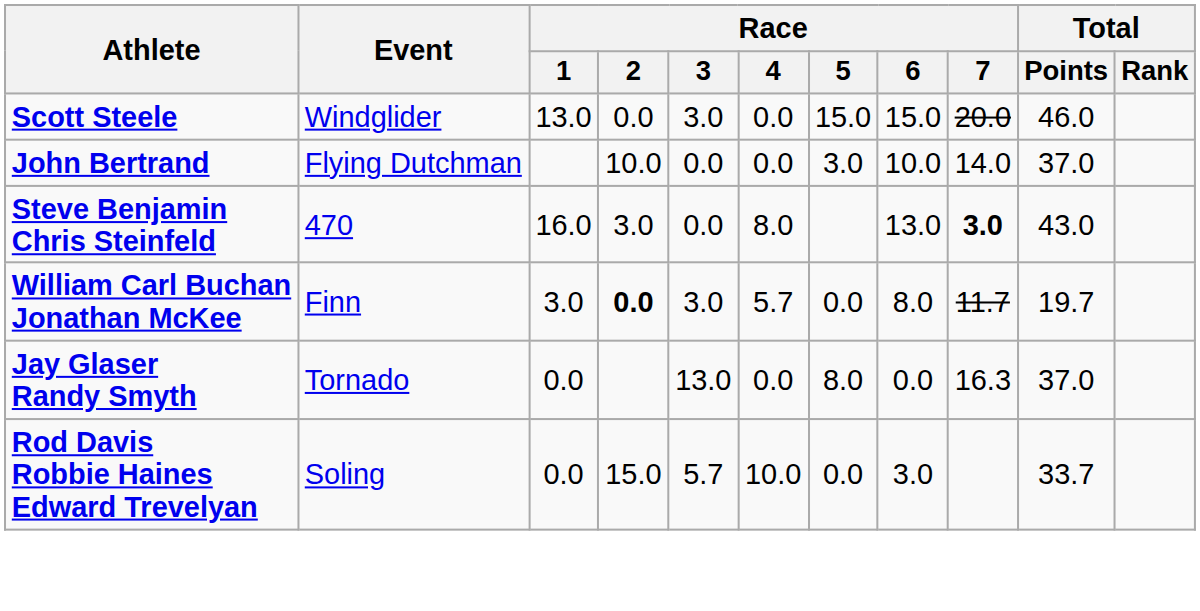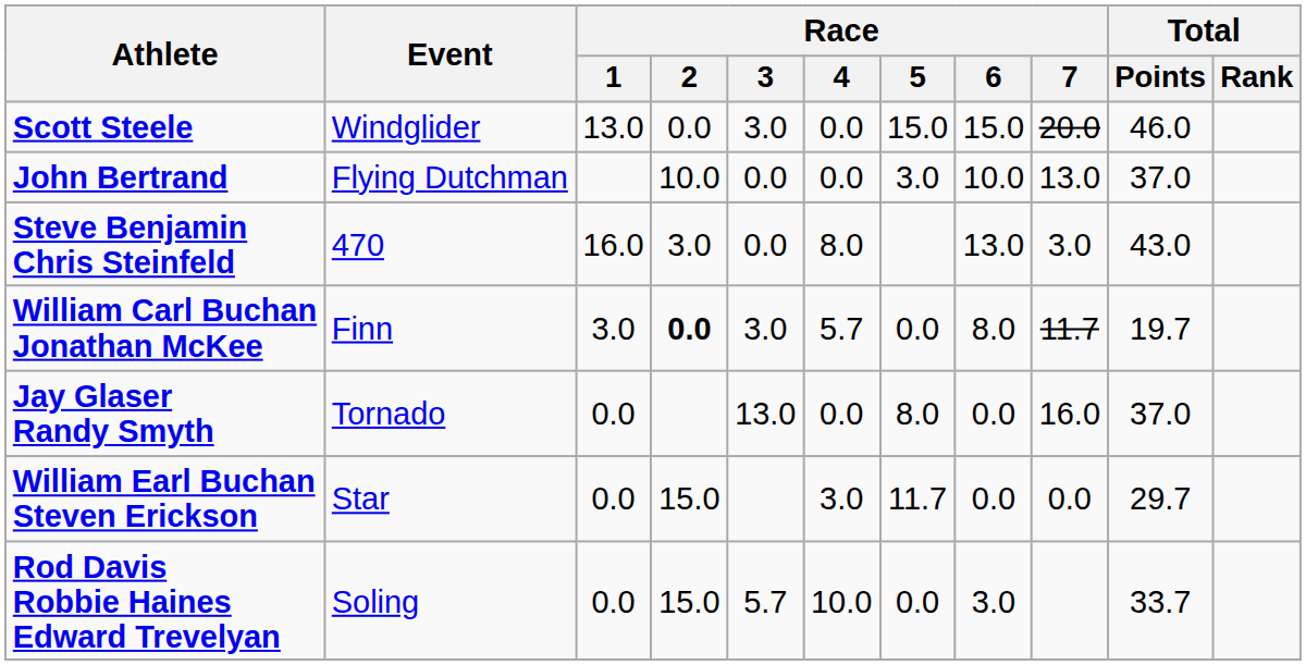John Bertrand | Race / 7: 14.0 -> 13.0
Steve Benjamin Chris Steinfeld | Race / 7: bold -> normal
Jay Glaser Randy Smyth | Race / 7: 16.3 -> 16.0
+ row: William Earl Buchan Steven Erickson | Star | 0.0 | 15.0 | 3.0 | 11.7 | 0.0 | 0.0 | 29.7
